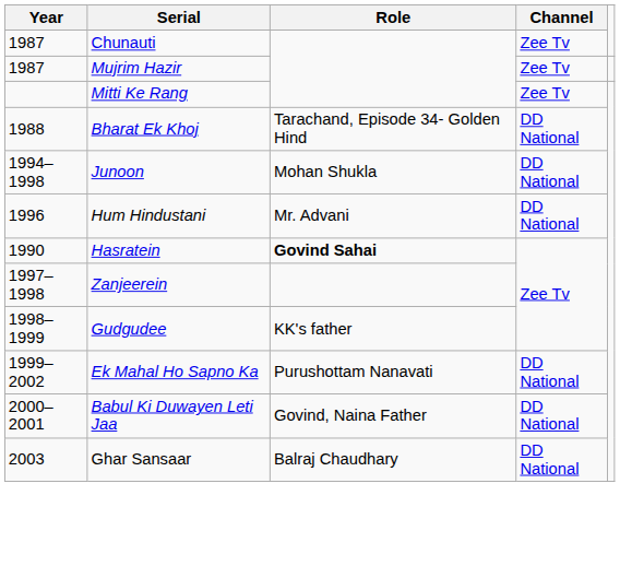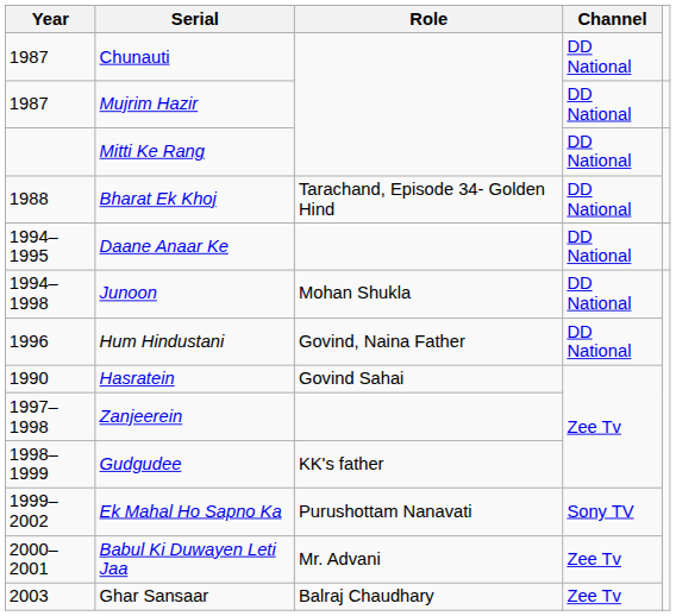Chunauti | Channel: Zee Tv -> DD National
Mujrim Hazir | Channel: Zee Tv -> DD National
Mitti Ke Rang | Channel: Zee Tv -> DD National
+ row: 1994–1995 | Daane Anaar Ke | DD National
Hum Hindustani | Role: Mr. Advani -> Govind, Naina Father
Hasratein | Role: bold -> normal
Ek Mahal Ho Sapno Ka | Channel: DD National -> Sony TV
Babul Ki Duwayen Leti Jaa | Role: Govind, Naina Father -> Mr. Advani
Babul Ki Duwayen Leti Jaa | Channel: DD National -> Zee Tv
Ghar Sansaar | Channel: DD National -> Zee Tv
